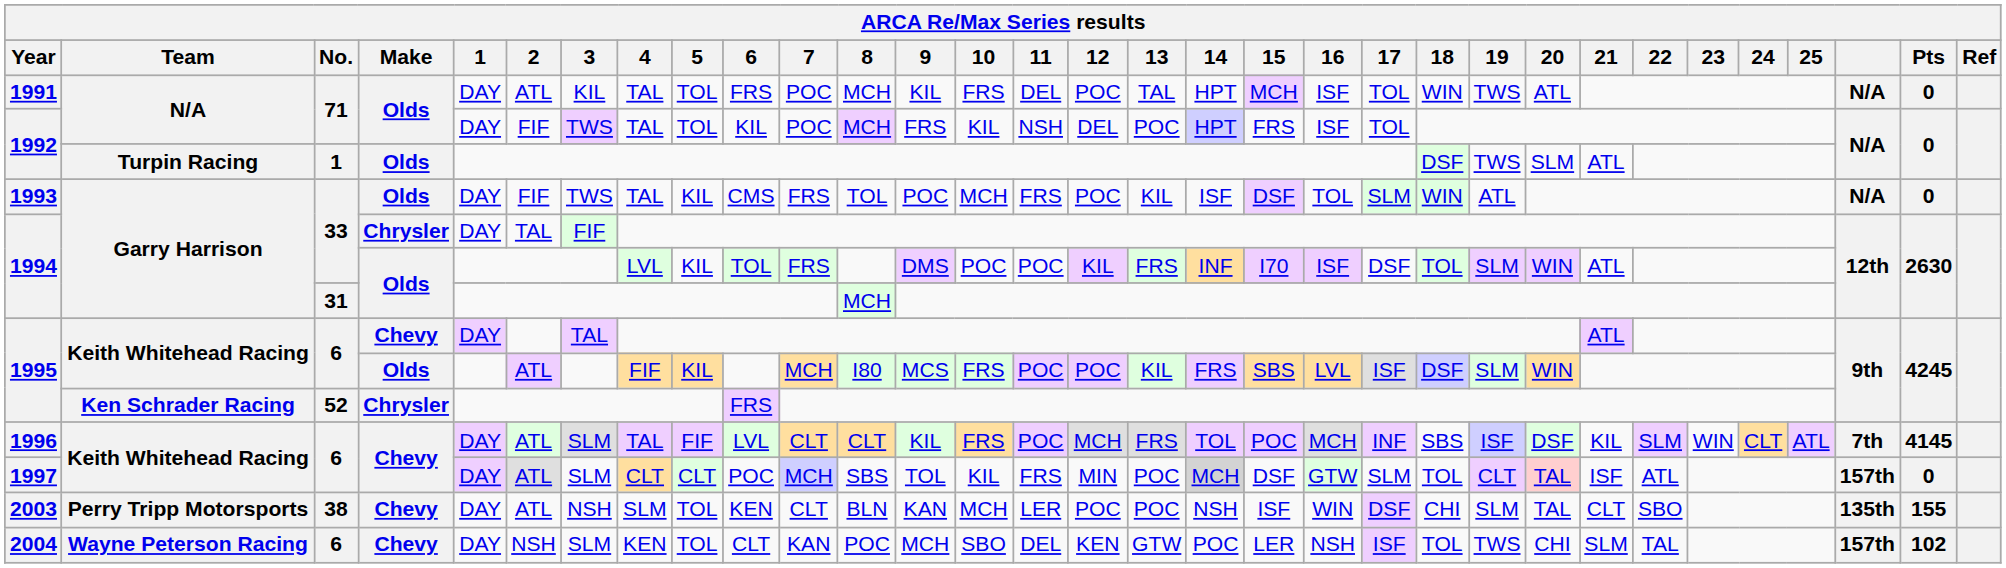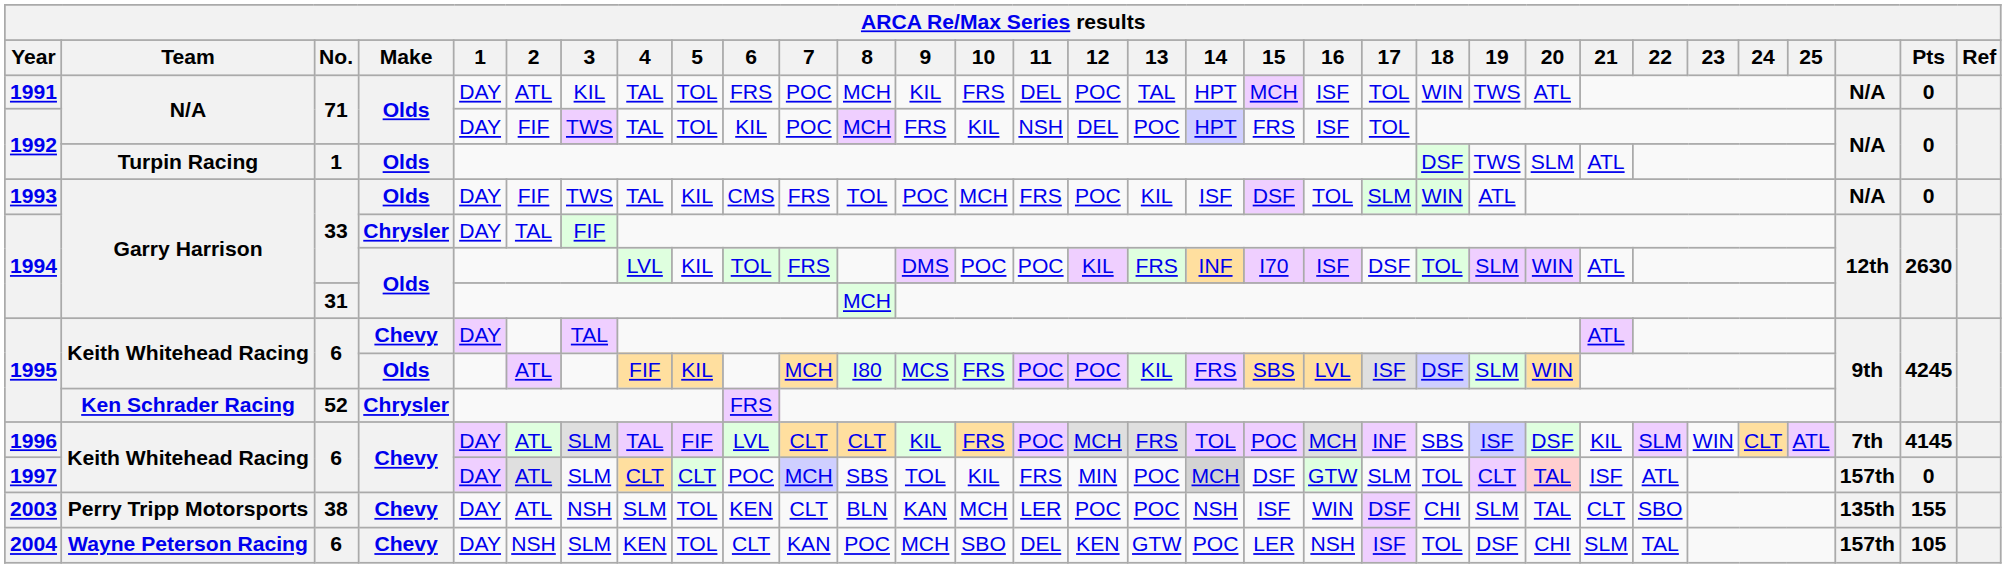2004 | 19: TWS -> DSF
2004 | Pts: 102 -> 105
